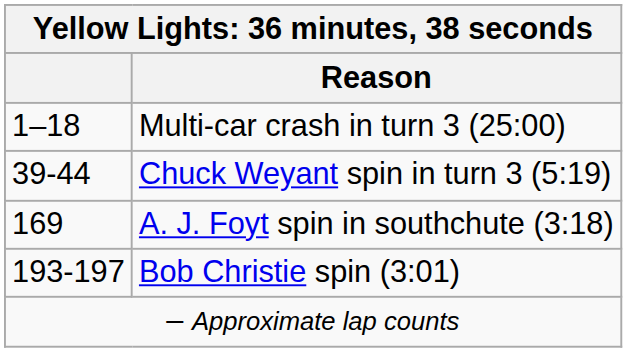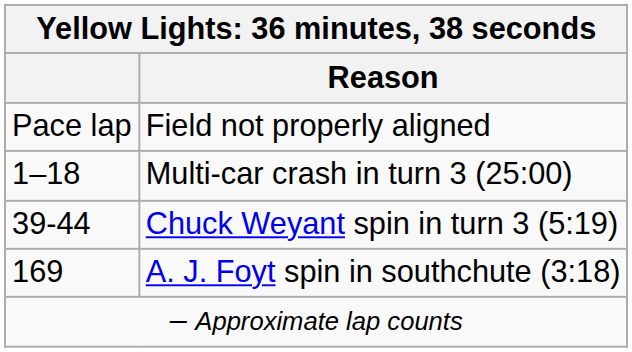+ row: Pace lap | Field not properly aligned
- row: 193-197 | Bob Christie spin (3:01)
